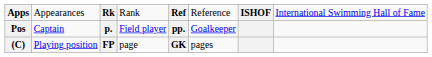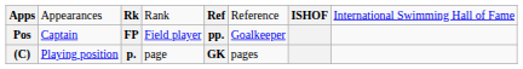Pos | column 3: p. -> FP
(C) | column 3: FP -> p.
